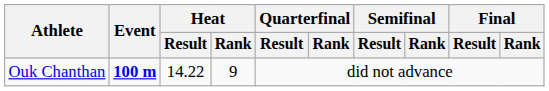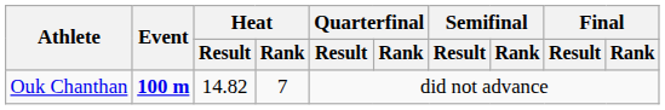Ouk Chanthan | Heat / Result: 14.22 -> 14.82
Ouk Chanthan | Heat / Rank: 9 -> 7
